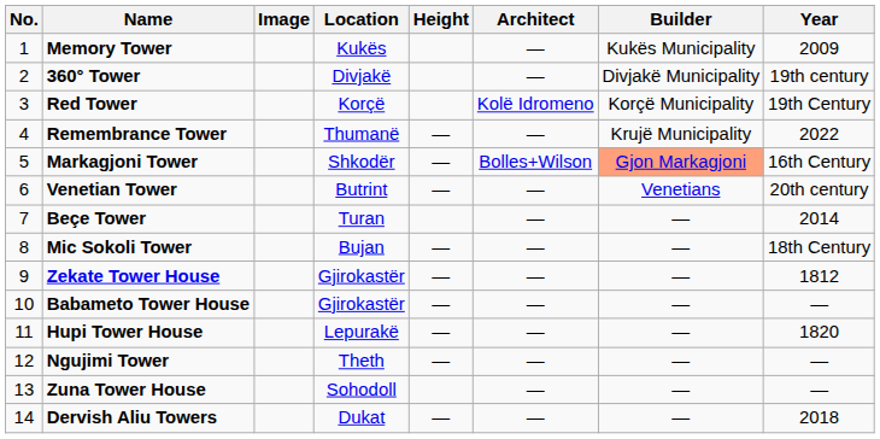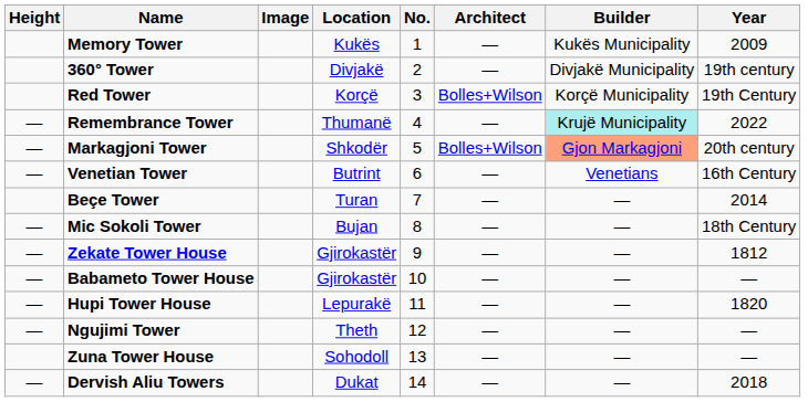columns swapped: No. <-> Height
Red Tower | Architect: Kolë Idromeno -> Bolles+Wilson
Remembrance Tower | Builder: no background -> paleturquoise background
Markagjoni Tower | Year: 16th Century -> 20th century
Venetian Tower | Year: 20th century -> 16th Century
